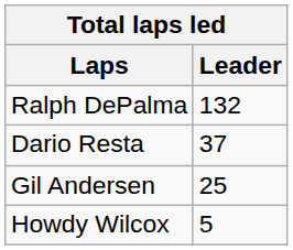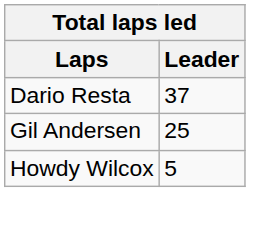- row: Ralph DePalma | 132
